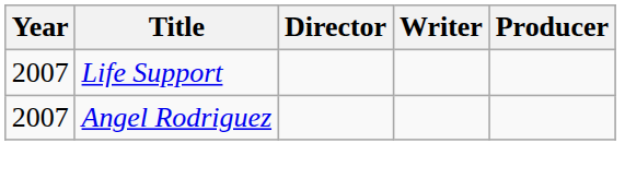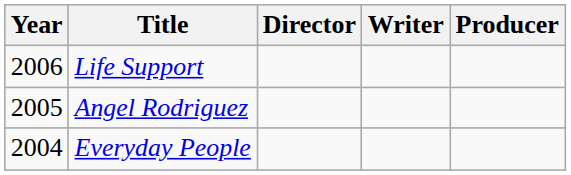Life Support | Year: 2007 -> 2006
Angel Rodriguez | Year: 2007 -> 2005
+ row: 2004 | Everyday People
